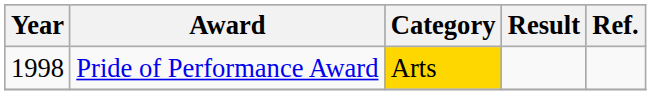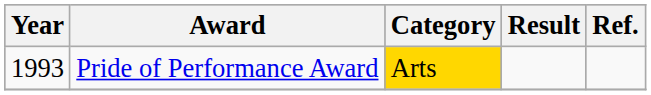Pride of Performance Award | Year: 1998 -> 1993
